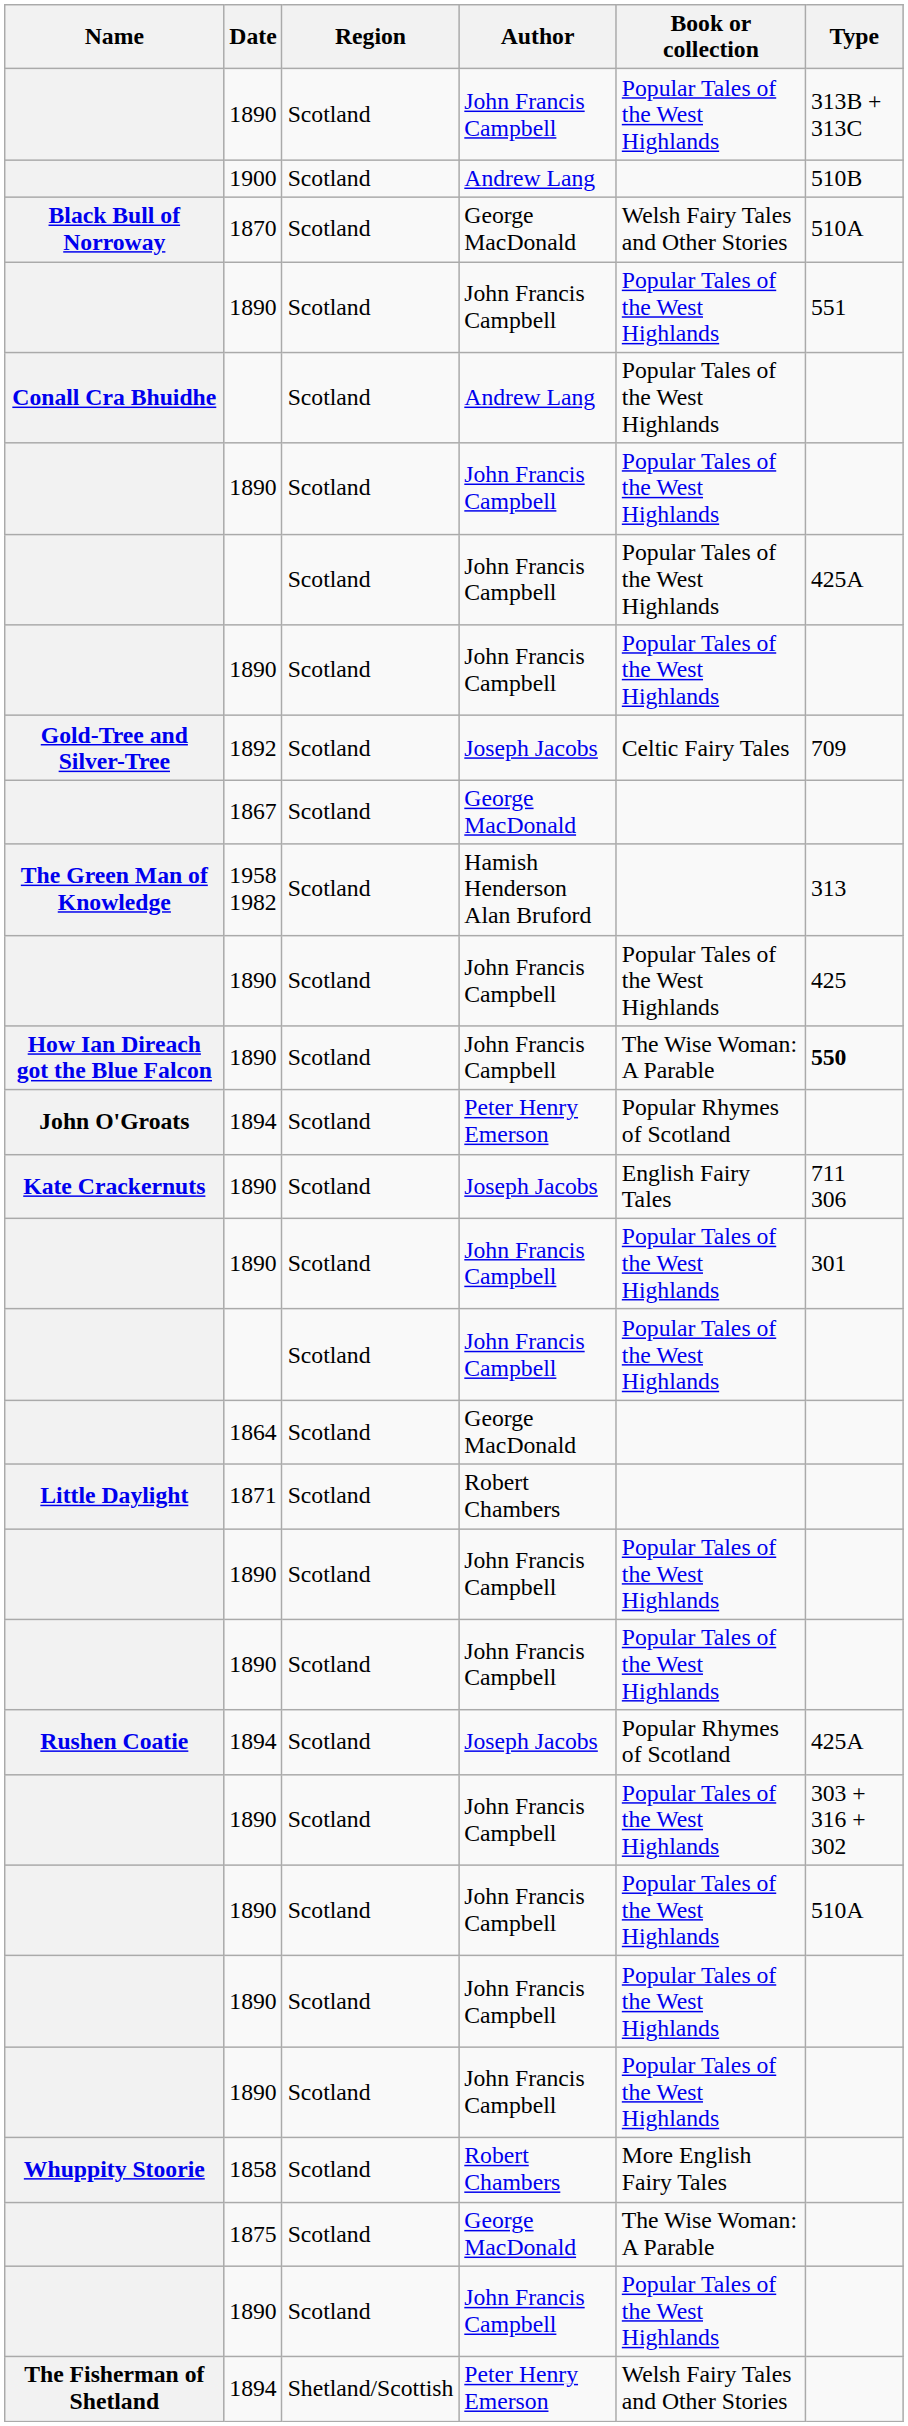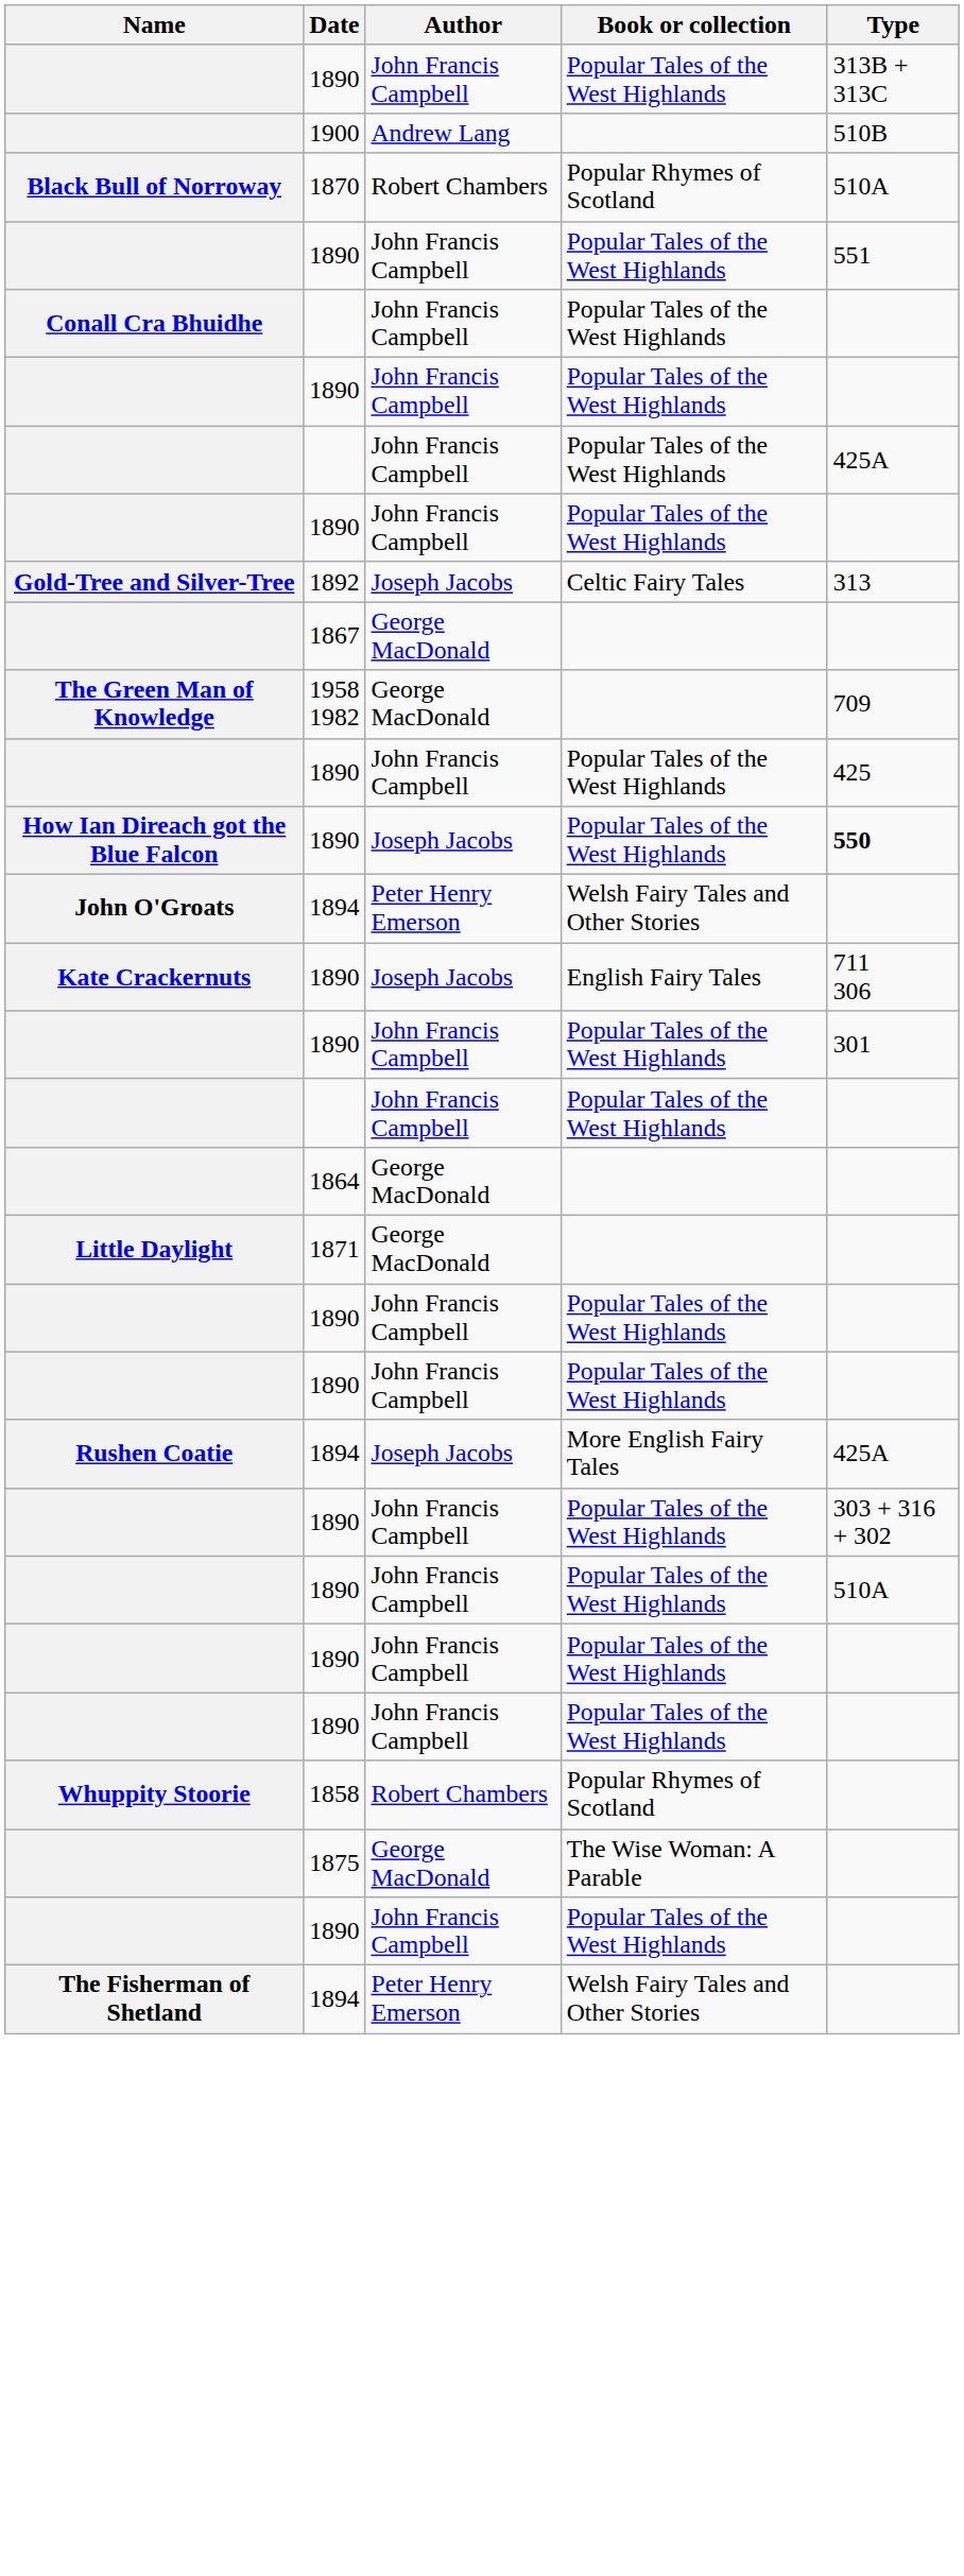- column: Region | Scotland | Scotland | Scotland | Scotland | Scotland | Scotland | Scotland | Scotland | Scotland | Scotland | Scotland | Scotland | Scotland | Scotland | Scotland | Scotland | Scotland | Scotland | Scotland | Scotland | Scotland | Scotland | Scotland | Scotland | Scotland | Scotland | Scotland | Scotland | Scotland | Shetland/Scottish
Black Bull of Norroway | Author: George MacDonald -> Robert Chambers
Black Bull of Norroway | Book or collection: Welsh Fairy Tales and Other Stories -> Popular Rhymes of Scotland
Conall Cra Bhuidhe | Author: Andrew Lang -> John Francis Campbell
Gold-Tree and Silver-Tree | Type: 709 -> 313
The Green Man of Knowledge | Author: Hamish Henderson Alan Bruford -> George MacDonald
The Green Man of Knowledge | Type: 313 -> 709
How Ian Direach got the Blue Falcon | Author: John Francis Campbell -> Joseph Jacobs
How Ian Direach got the Blue Falcon | Book or collection: The Wise Woman: A Parable -> Popular Tales of the West Highlands
John O'Groats | Book or collection: Popular Rhymes of Scotland -> Welsh Fairy Tales and Other Stories
Little Daylight | Author: Robert Chambers -> George MacDonald
Rushen Coatie | Book or collection: Popular Rhymes of Scotland -> More English Fairy Tales
Whuppity Stoorie | Book or collection: More English Fairy Tales -> Popular Rhymes of Scotland
